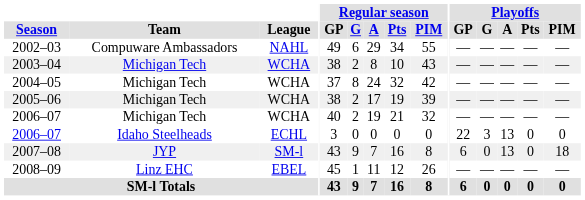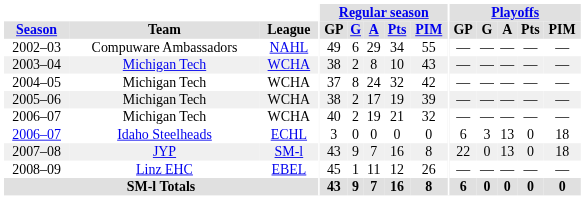2006–07 / Idaho Steelheads | Playoffs / GP: 22 -> 6
2006–07 / Idaho Steelheads | Playoffs / PIM: 0 -> 18
2007–08 | Playoffs / GP: 6 -> 22
